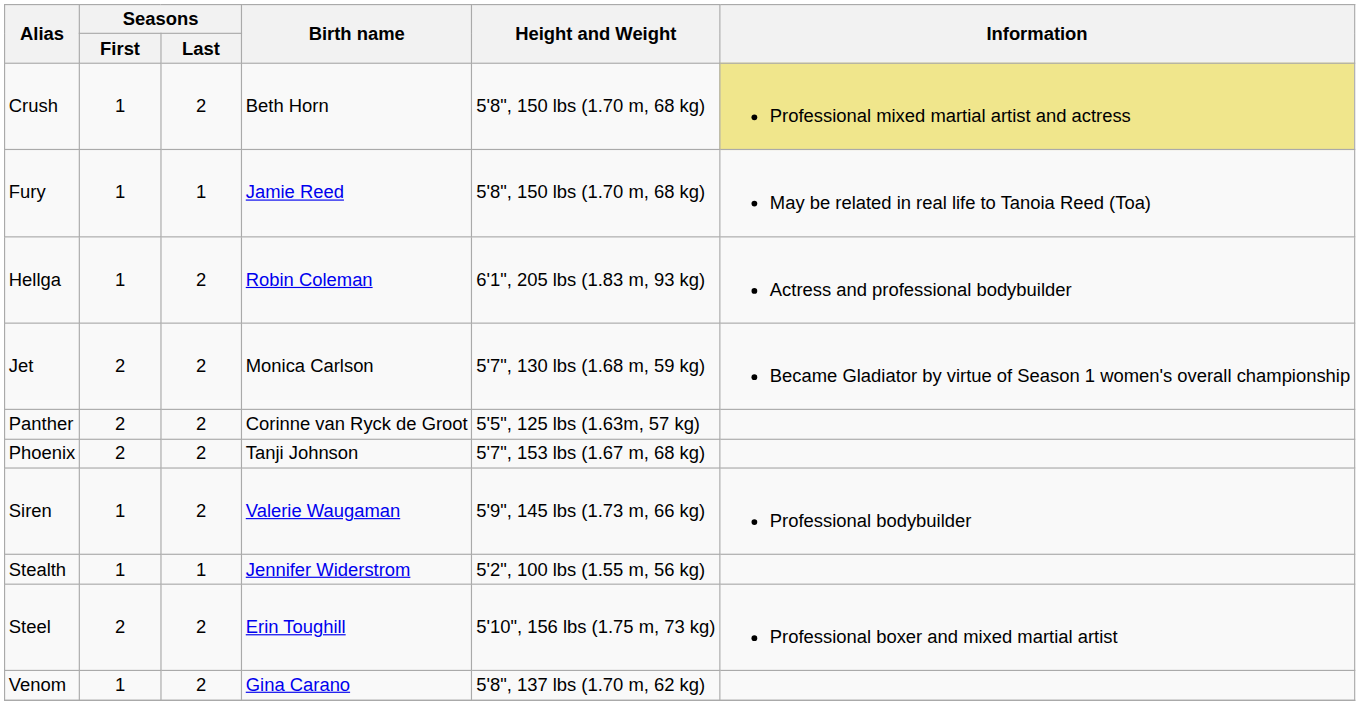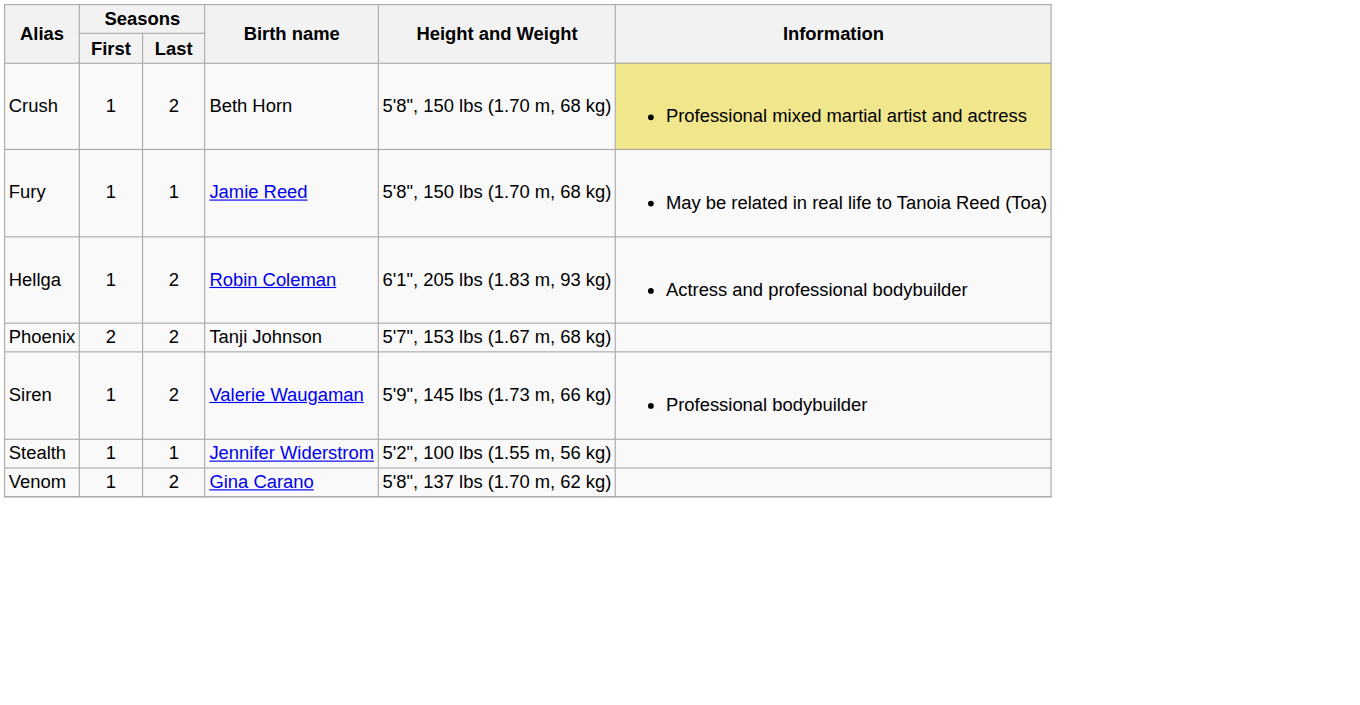- row: Jet | 2 | 2 | Monica Carlson | 5'7", 130 lbs (1.68 m, 59 kg) | Became Gladiator by virtue of Season 1 women's overall championship
- row: Panther | 2 | 2 | Corinne van Ryck de Groot | 5'5", 125 lbs (1.63m, 57 kg)
- row: Steel | 2 | 2 | Erin Toughill | 5'10", 156 lbs (1.75 m, 73 kg) | Professional boxer and mixed martial artist
